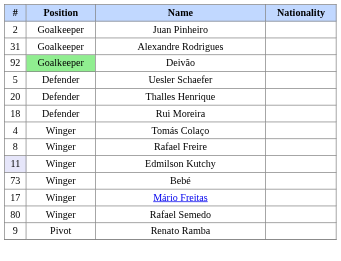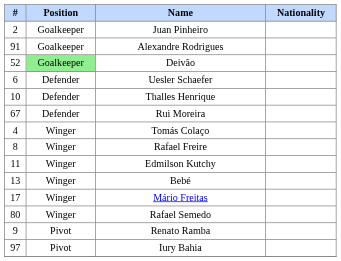Alexandre Rodrigues | #: 31 -> 91
Deivão | #: 92 -> 52
Uesler Schaefer | #: 5 -> 6
Thalles Henrique | #: 20 -> 10
Rui Moreira | #: 18 -> 67
Edmilson Kutchy | #: lavender background -> no background
Bebé | #: 73 -> 13
+ row: 97 | Pivot | Iury Bahia
